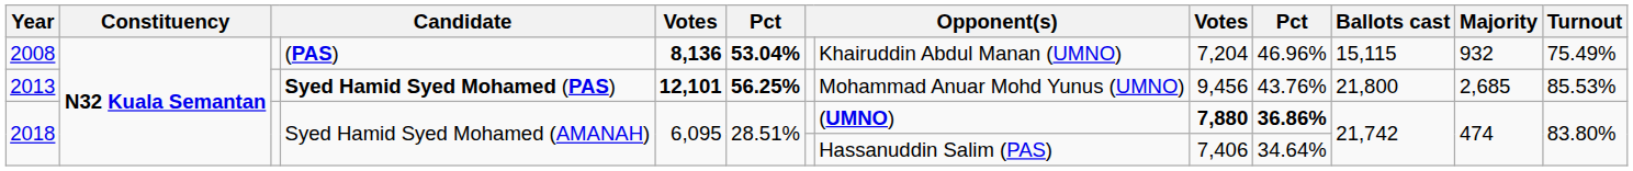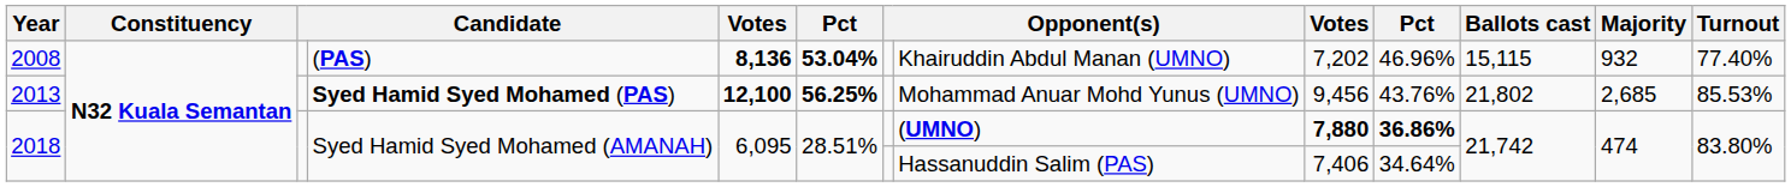2008 | column 9: 7,204 -> 7,202
2008 | Turnout: 75.49% -> 77.40%
2013 | column 5: 12,101 -> 12,100
2013 | Ballots cast: 21,800 -> 21,802
